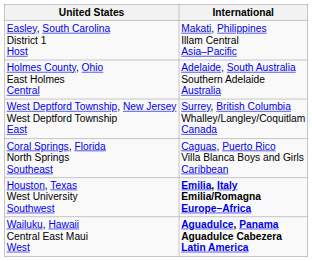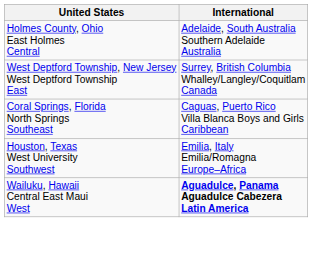- row: Easley, South Carolina District 1 Host | Makati, Philippines Illam Central Asia–Pacific
Houston, Texas West University Southwest | International: bold -> normal
